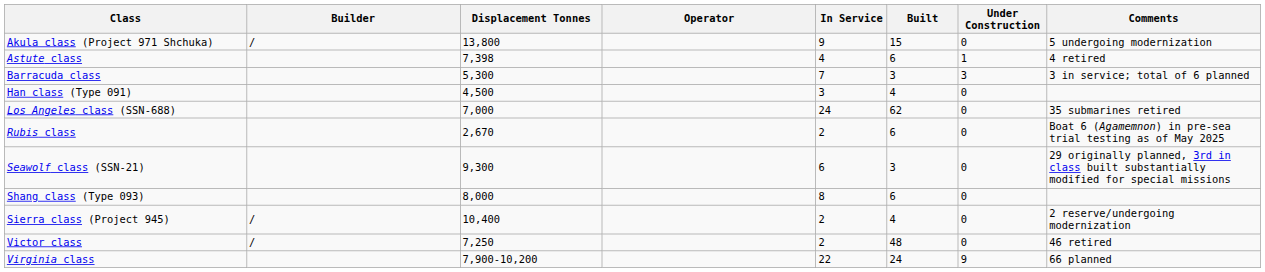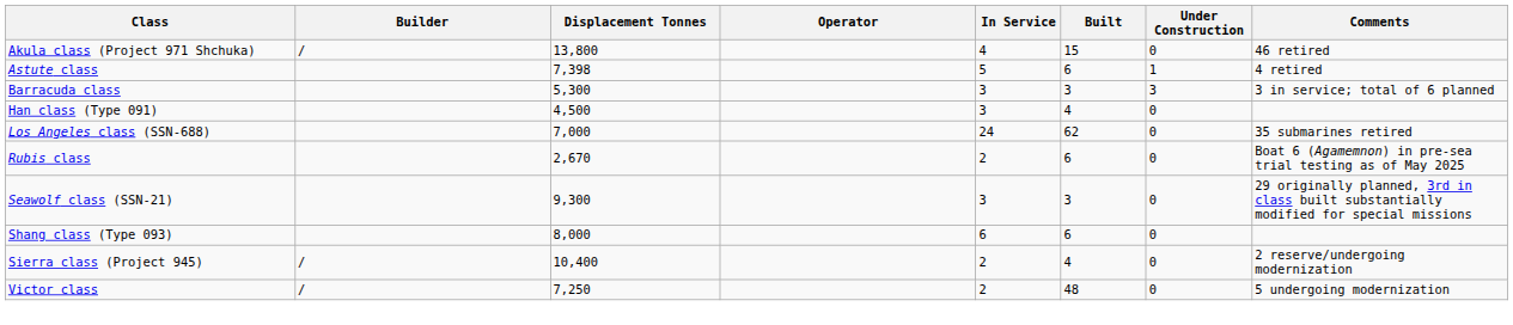Akula class (Project 971 Shchuka) | In Service: 9 -> 4
Akula class (Project 971 Shchuka) | Comments: 5 undergoing modernization -> 46 retired
Astute class | In Service: 4 -> 5
Barracuda class | In Service: 7 -> 3
Seawolf class (SSN-21) | In Service: 6 -> 3
Shang class (Type 093) | In Service: 8 -> 6
Victor class | Comments: 46 retired -> 5 undergoing modernization
- row: Virginia class | 7,900-10,200 | 22 | 24 | 9 | 66 planned
